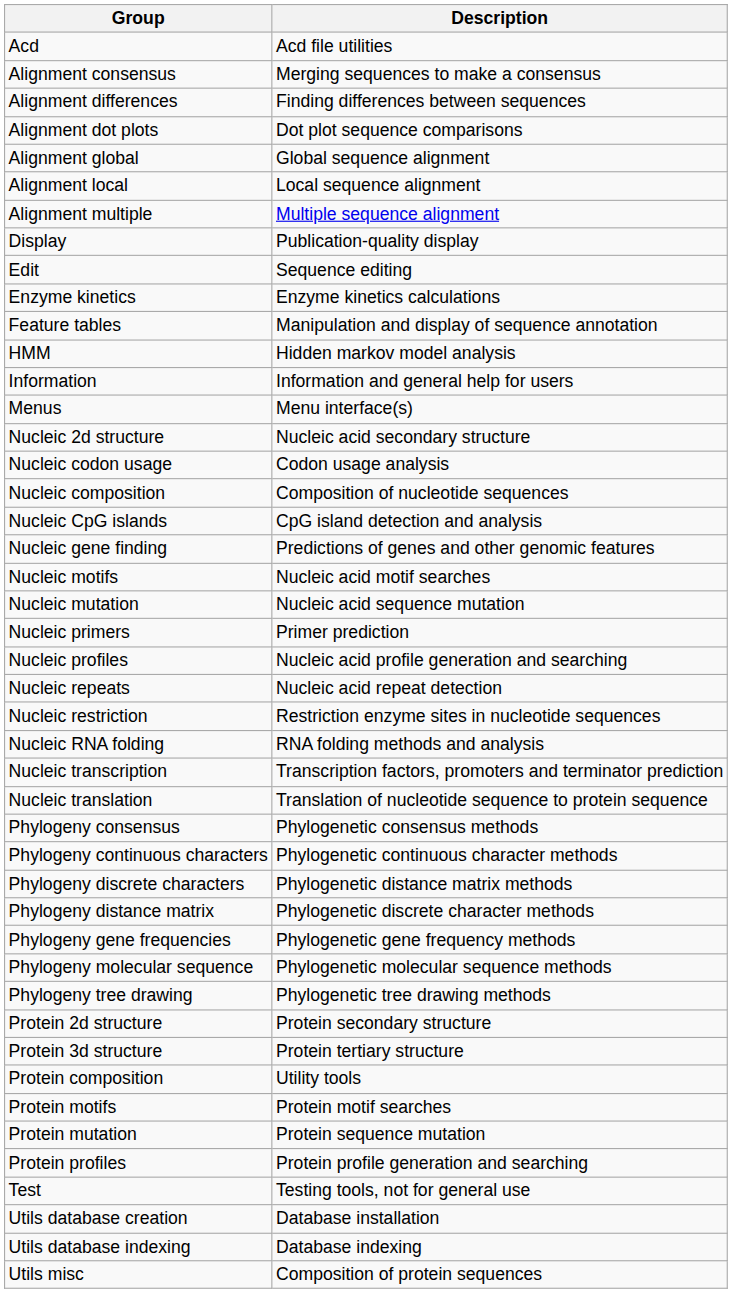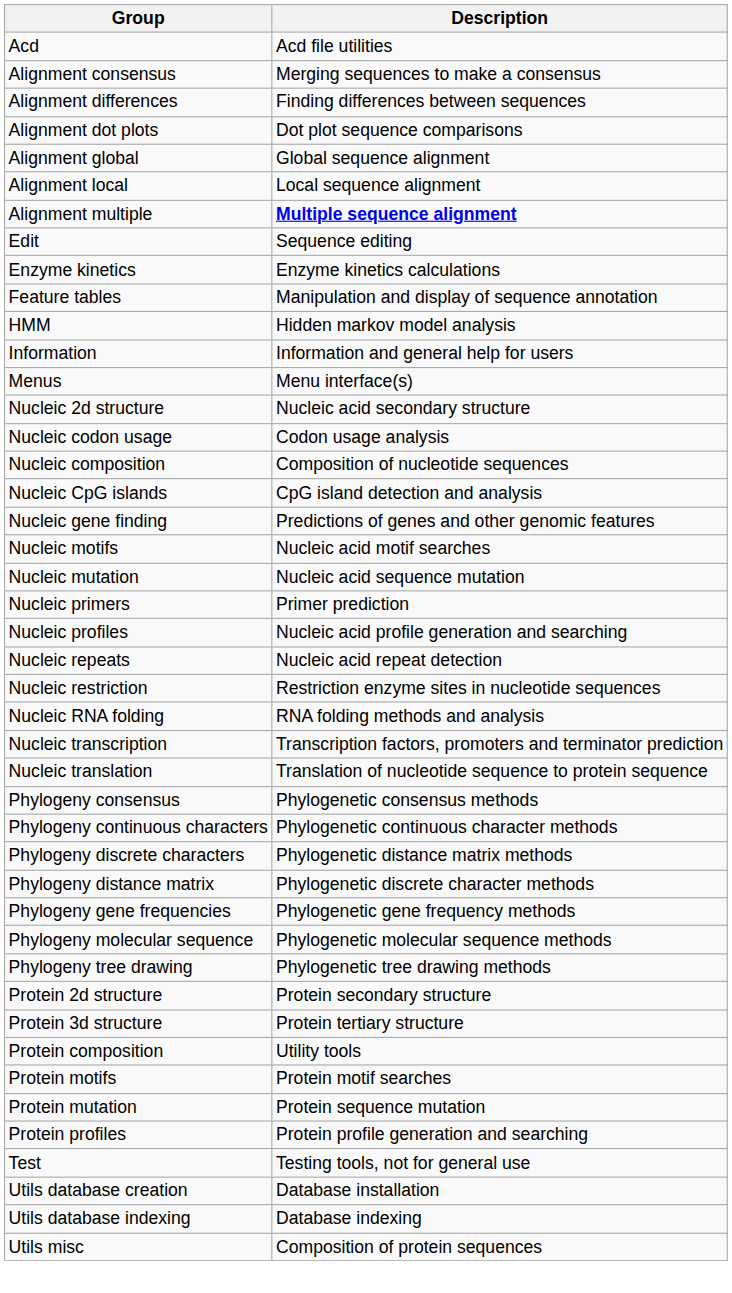Alignment multiple | Description: normal -> bold
- row: Display | Publication-quality display
